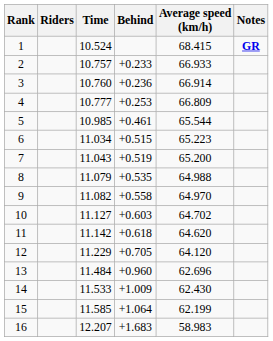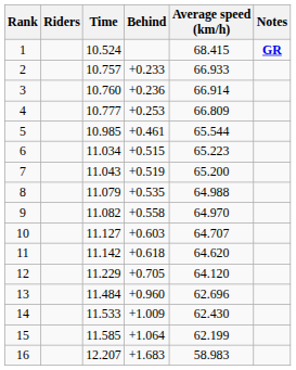10 | Average speed (km/h): 64.702 -> 64.707
